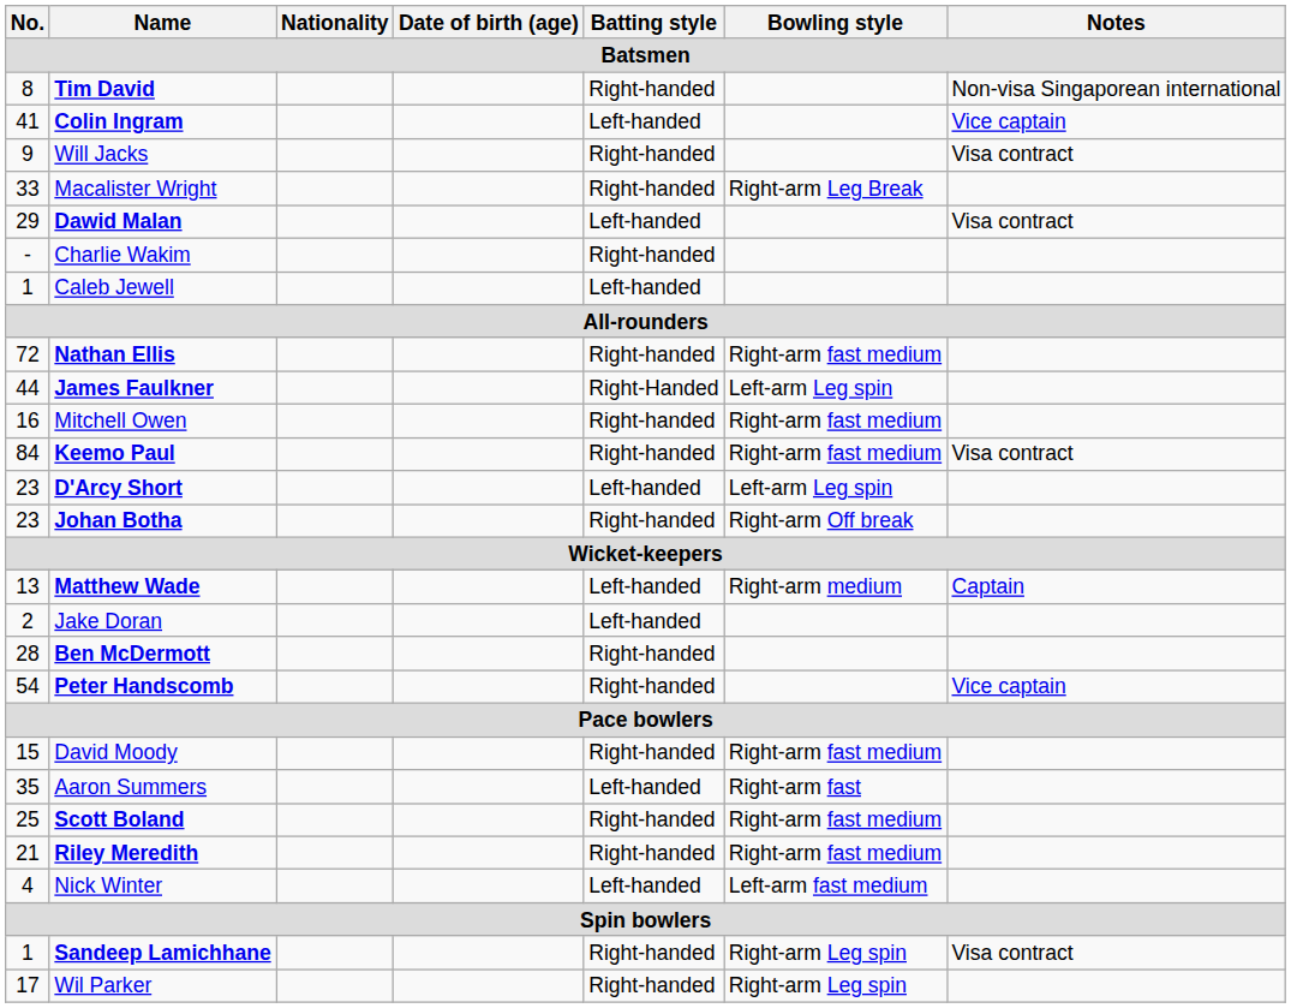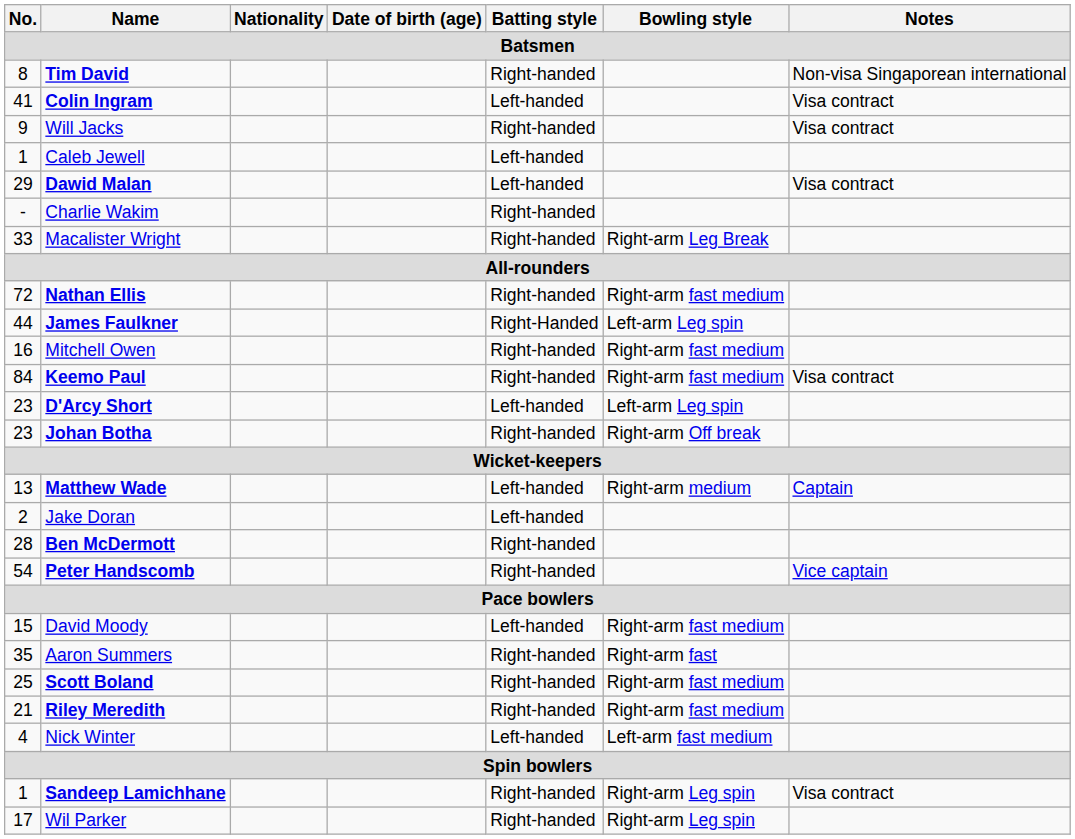Colin Ingram | Notes: Vice captain -> Visa contract
rows swapped: Caleb Jewell <-> Macalister Wright
David Moody | Batting style: Right-handed -> Left-handed
Aaron Summers | Batting style: Left-handed -> Right-handed
